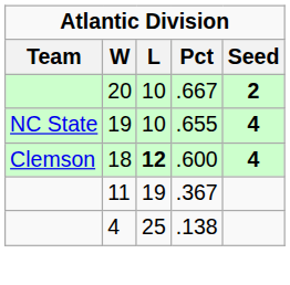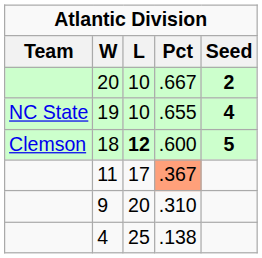18 | Seed: 4 -> 5
11 | L: 19 -> 17
11 | Pct: no background -> lightsalmon background
+ row: 9 | 20 | .310
